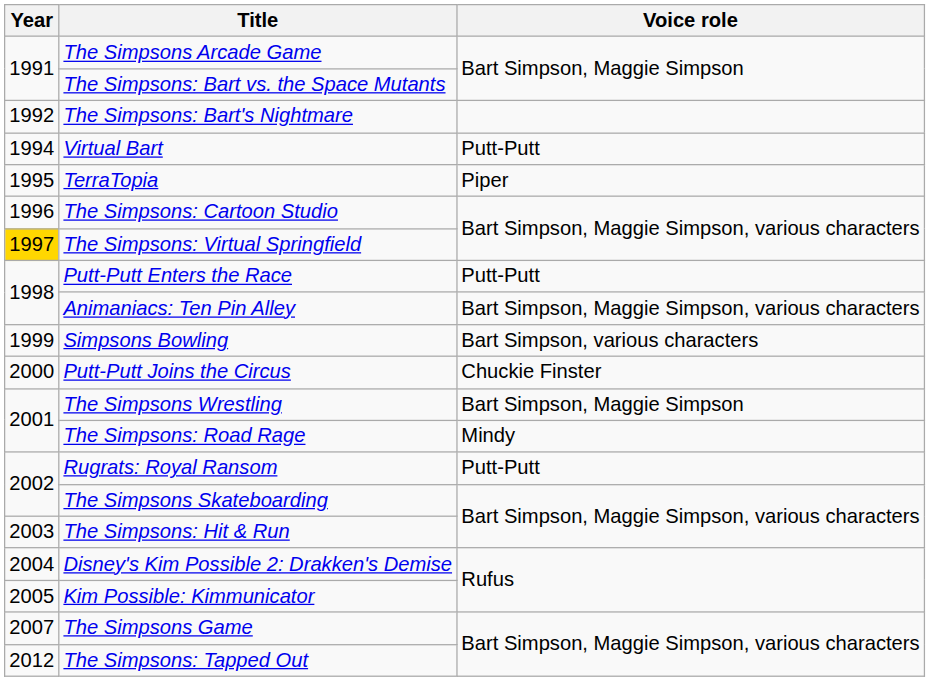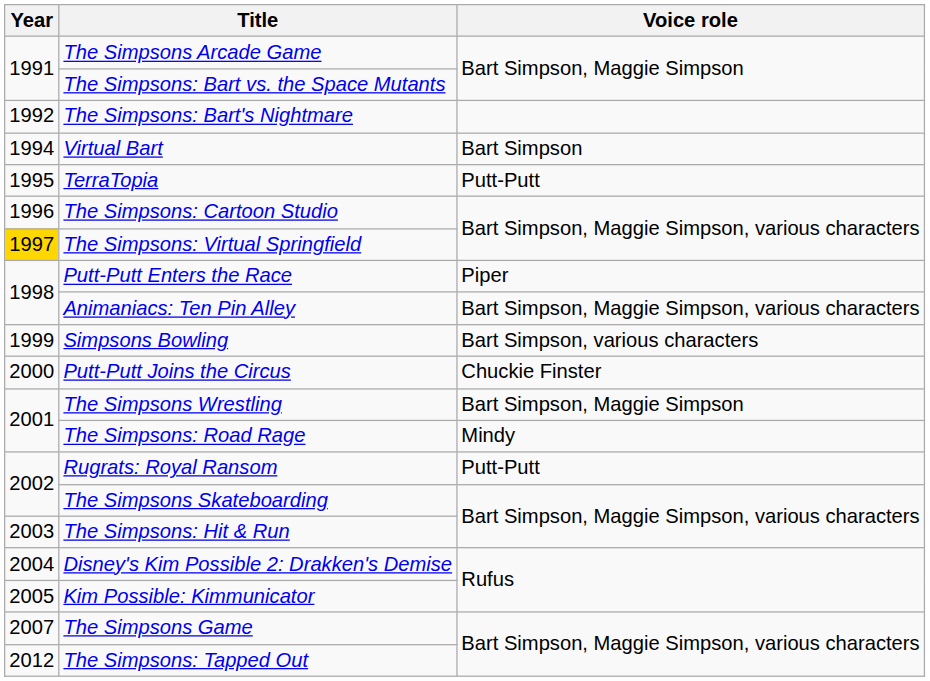Virtual Bart | Voice role: Putt-Putt -> Bart Simpson
TerraTopia | Voice role: Piper -> Putt-Putt
Putt-Putt Enters the Race | Voice role: Putt-Putt -> Piper
